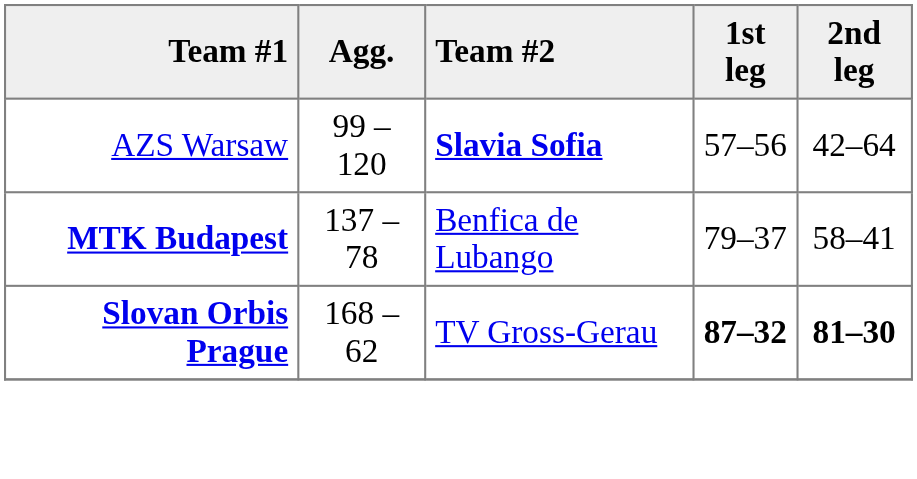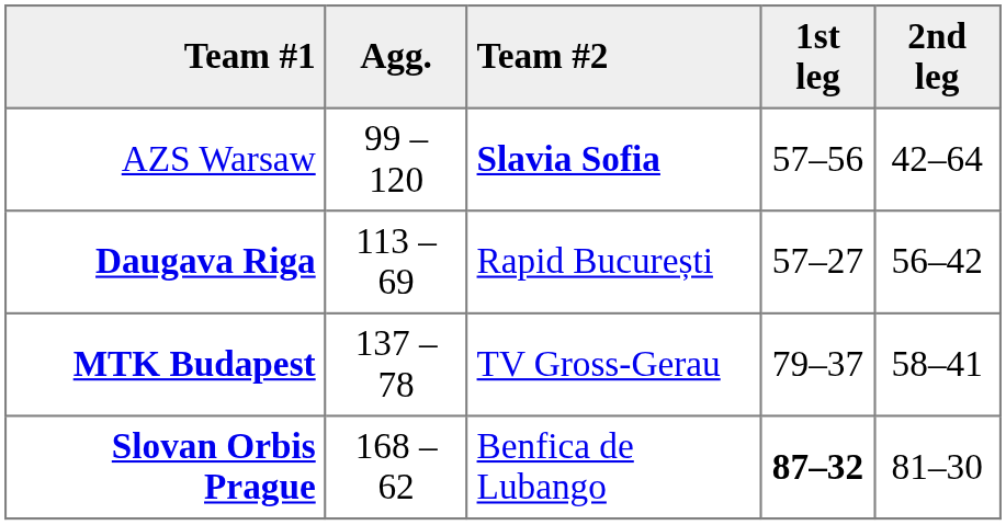+ row: Daugava Riga | 113 – 69 | Rapid București | 57–27 | 56–42
MTK Budapest | Team #2: Benfica de Lubango -> TV Gross-Gerau
Slovan Orbis Prague | Team #2: TV Gross-Gerau -> Benfica de Lubango
Slovan Orbis Prague | 2nd leg: bold -> normal
